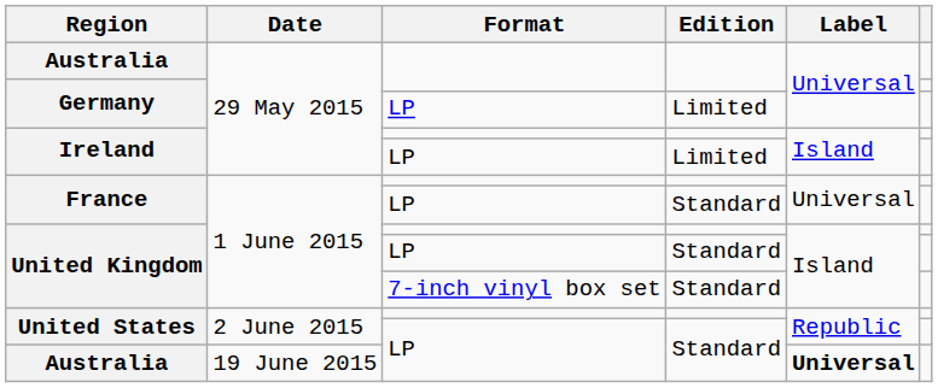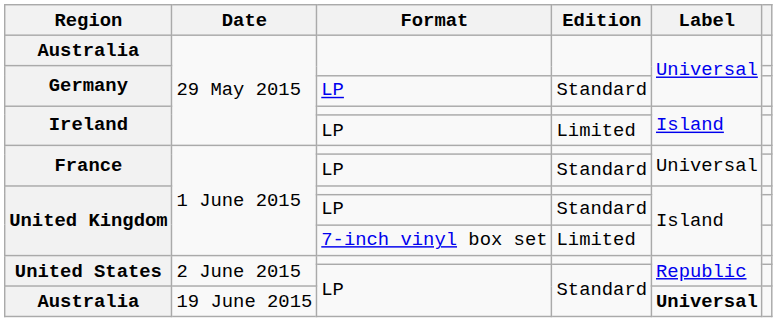Germany / LP | Edition: Limited -> Standard
United Kingdom / 7-inch vinyl box set | Edition: Standard -> Limited
